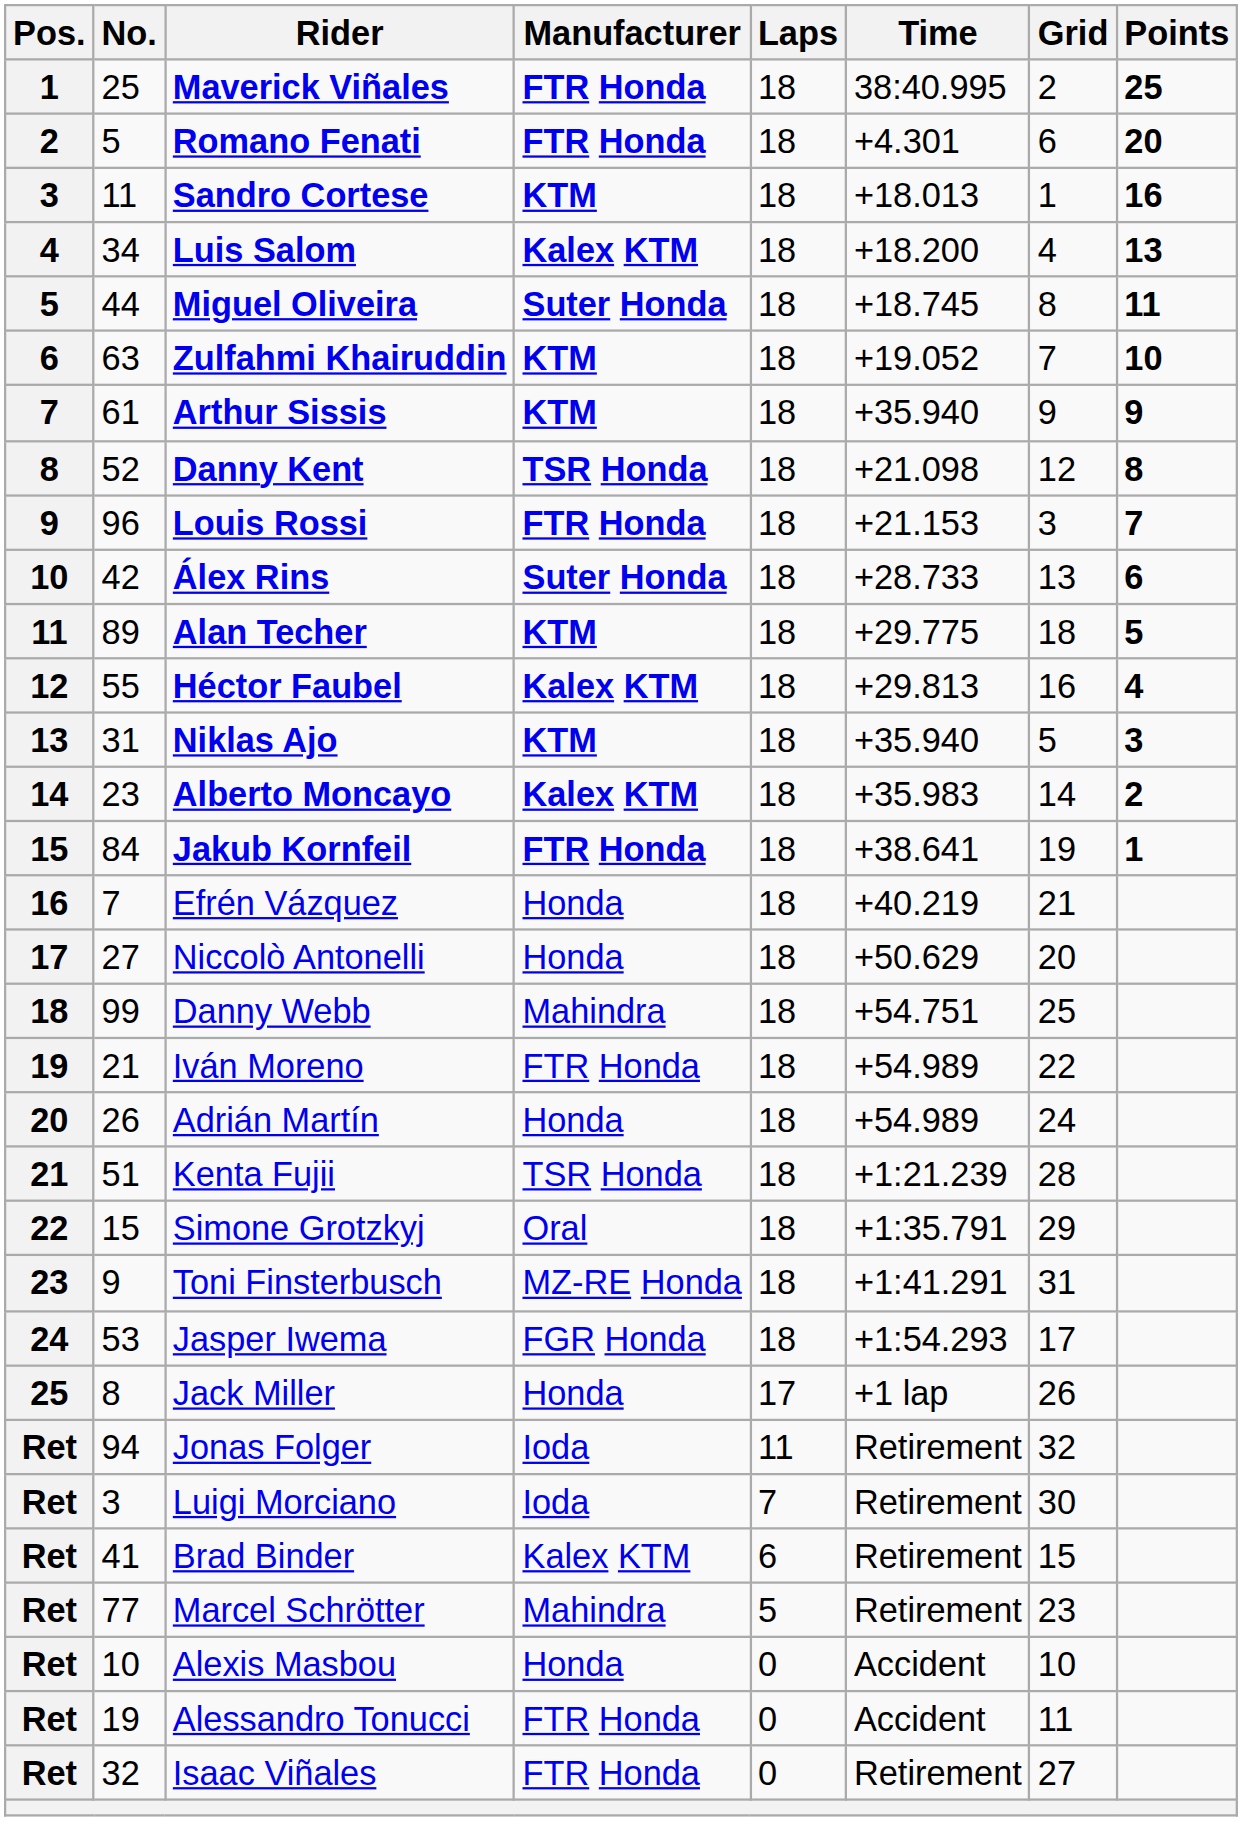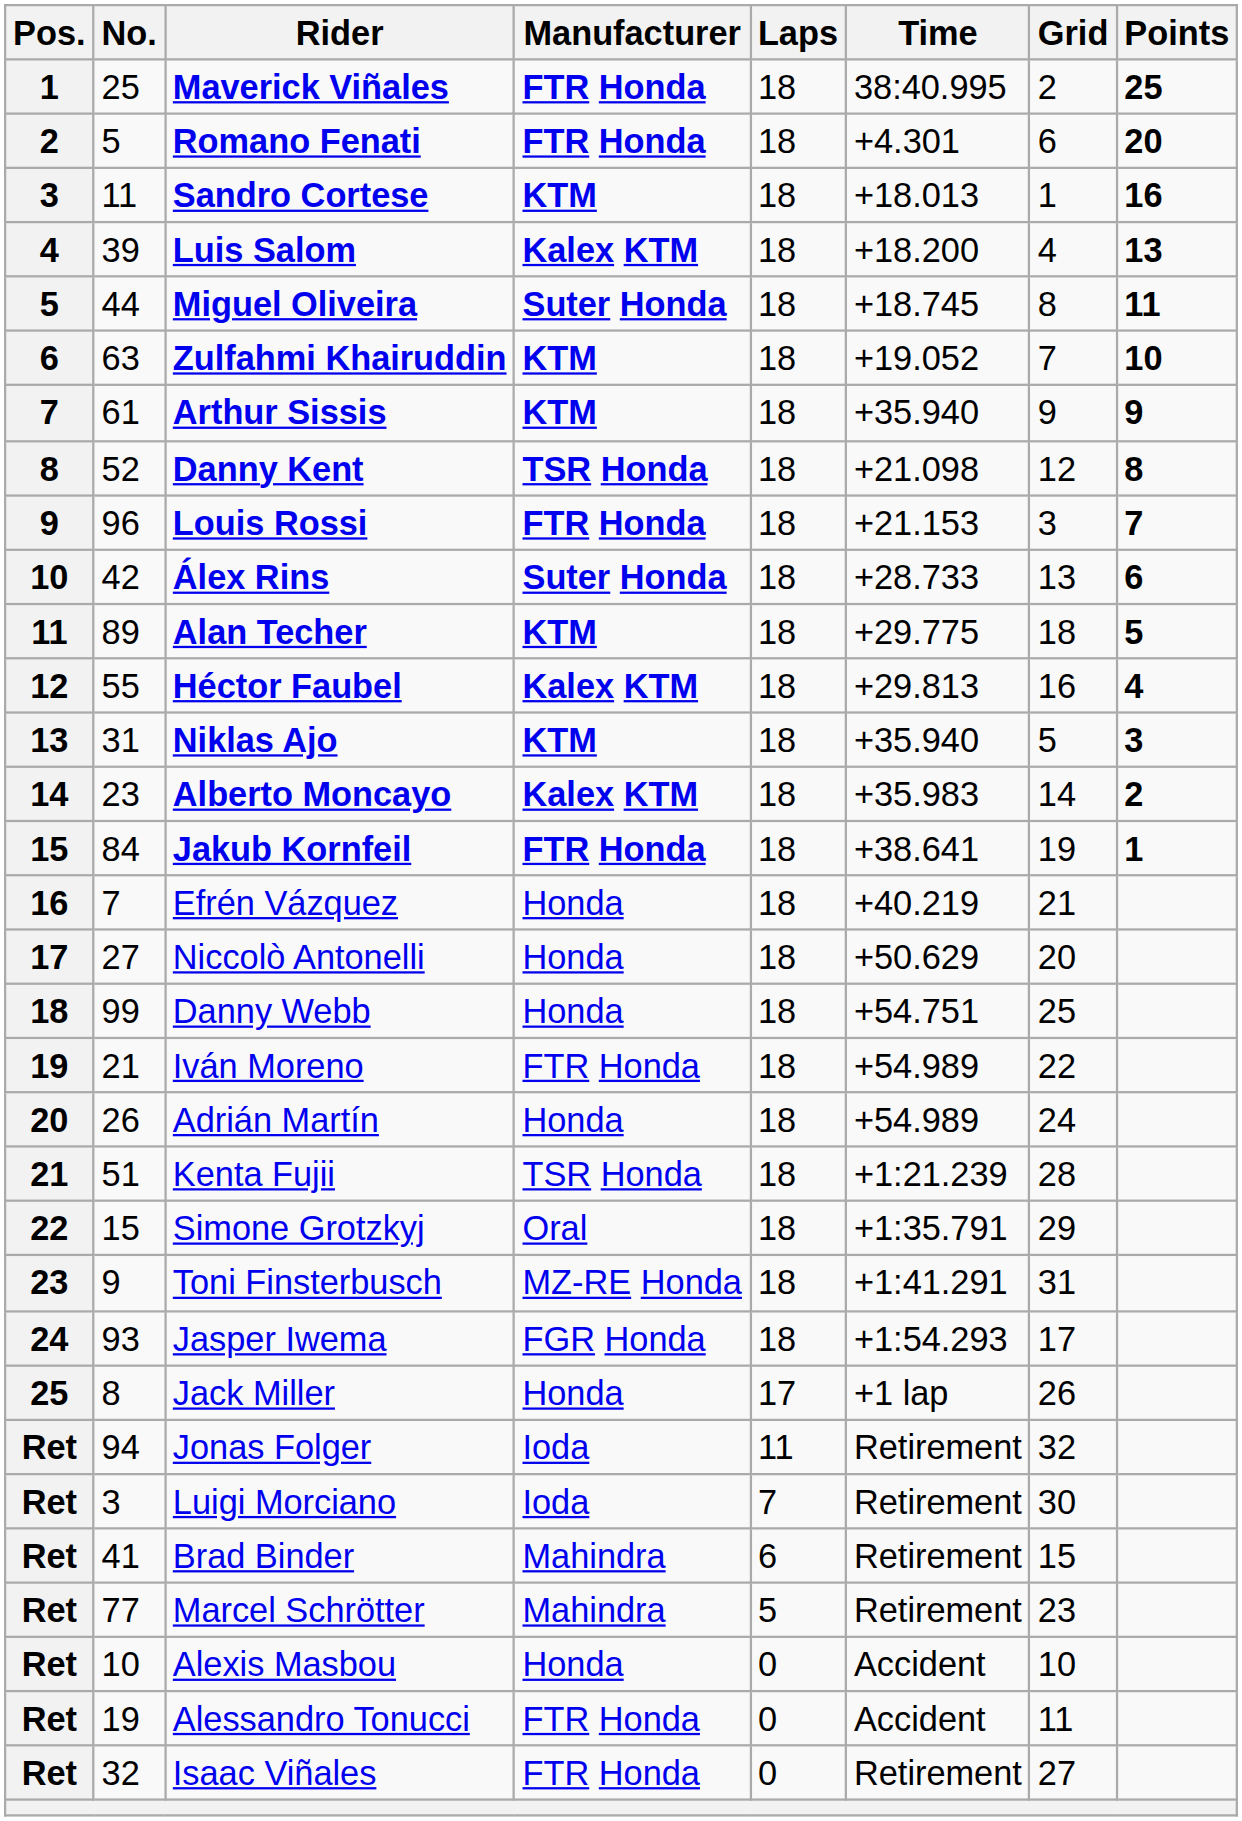Luis Salom | No.: 34 -> 39
Danny Webb | Manufacturer: Mahindra -> Honda
Jasper Iwema | No.: 53 -> 93
Brad Binder | Manufacturer: Kalex KTM -> Mahindra
